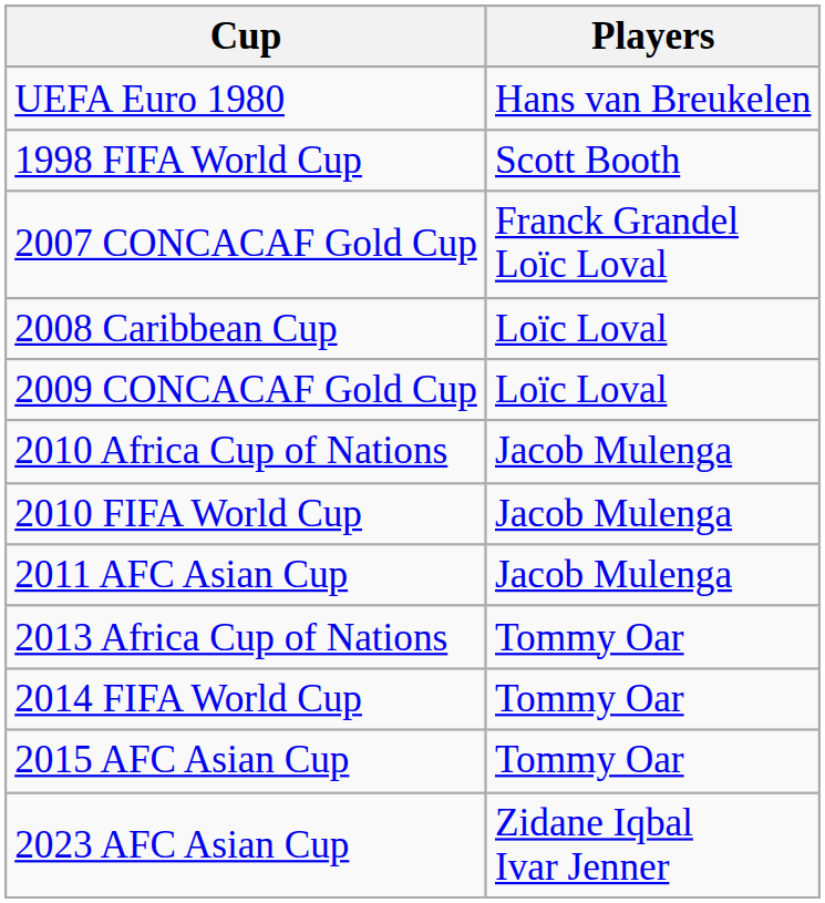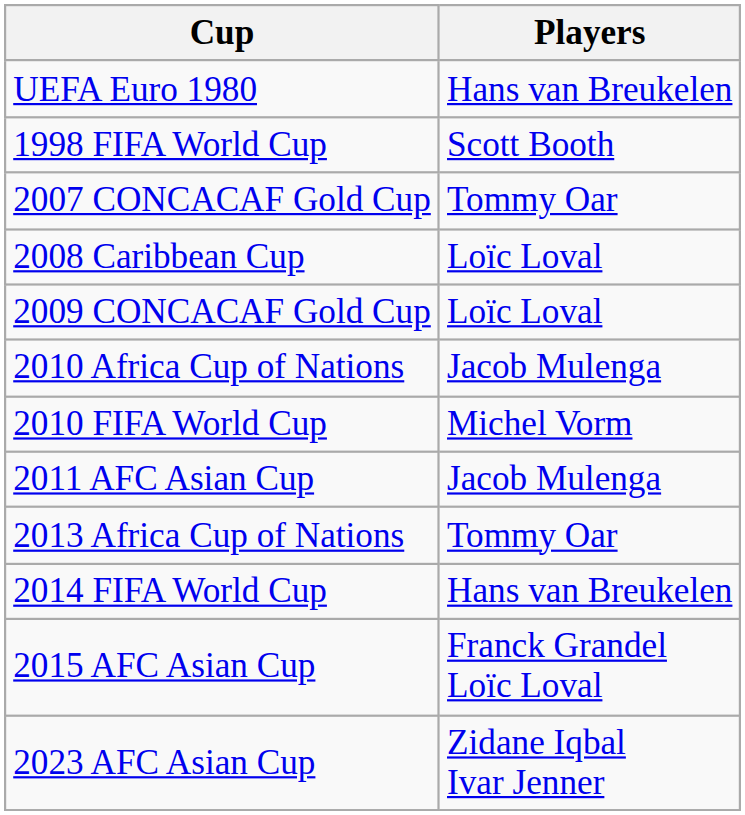2007 CONCACAF Gold Cup | Players: Franck Grandel Loïc Loval -> Tommy Oar
2010 FIFA World Cup | Players: Jacob Mulenga -> Michel Vorm
2014 FIFA World Cup | Players: Tommy Oar -> Hans van Breukelen
2015 AFC Asian Cup | Players: Tommy Oar -> Franck Grandel Loïc Loval
